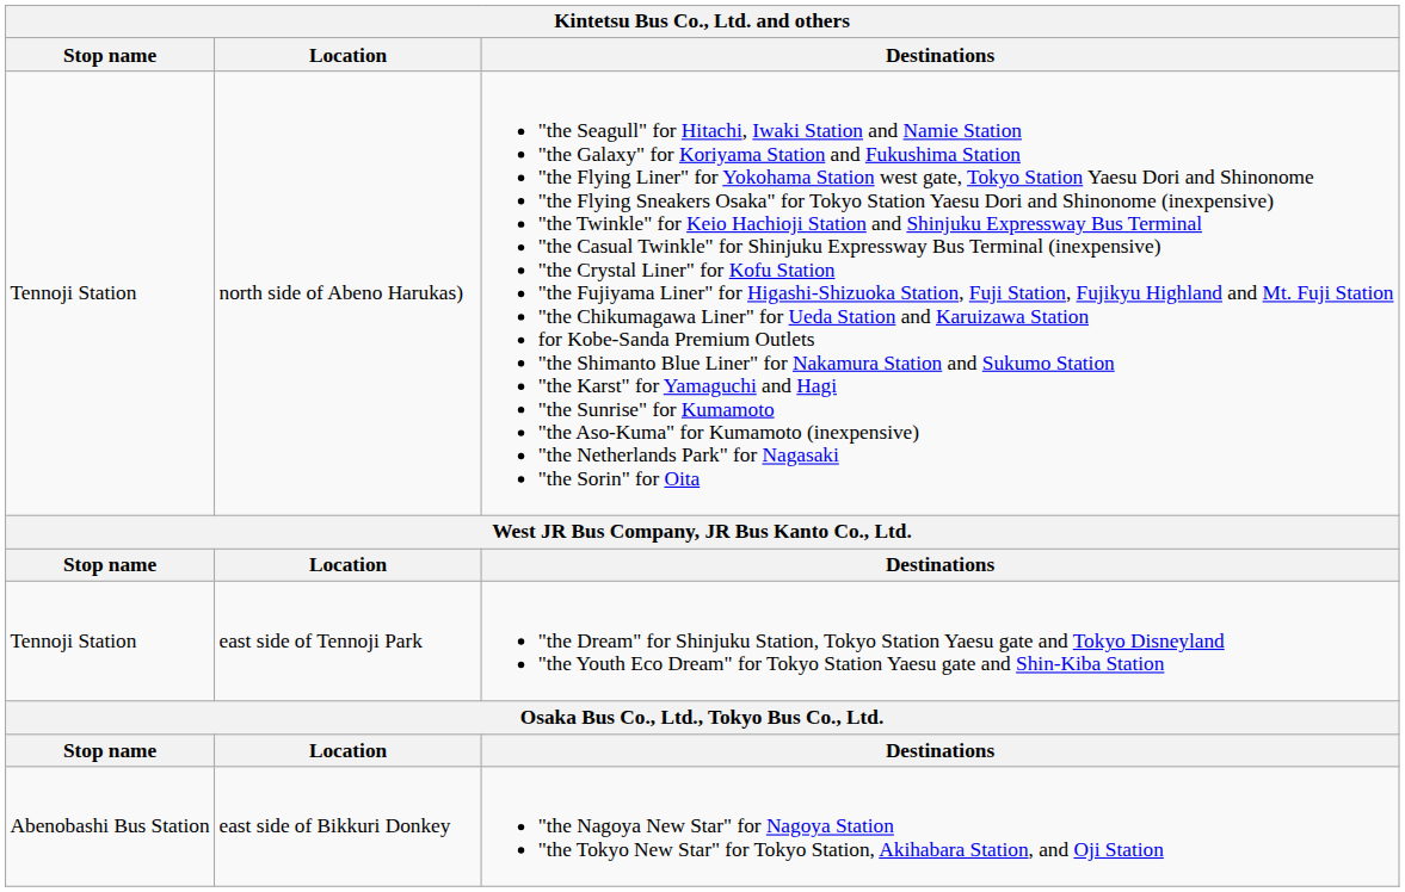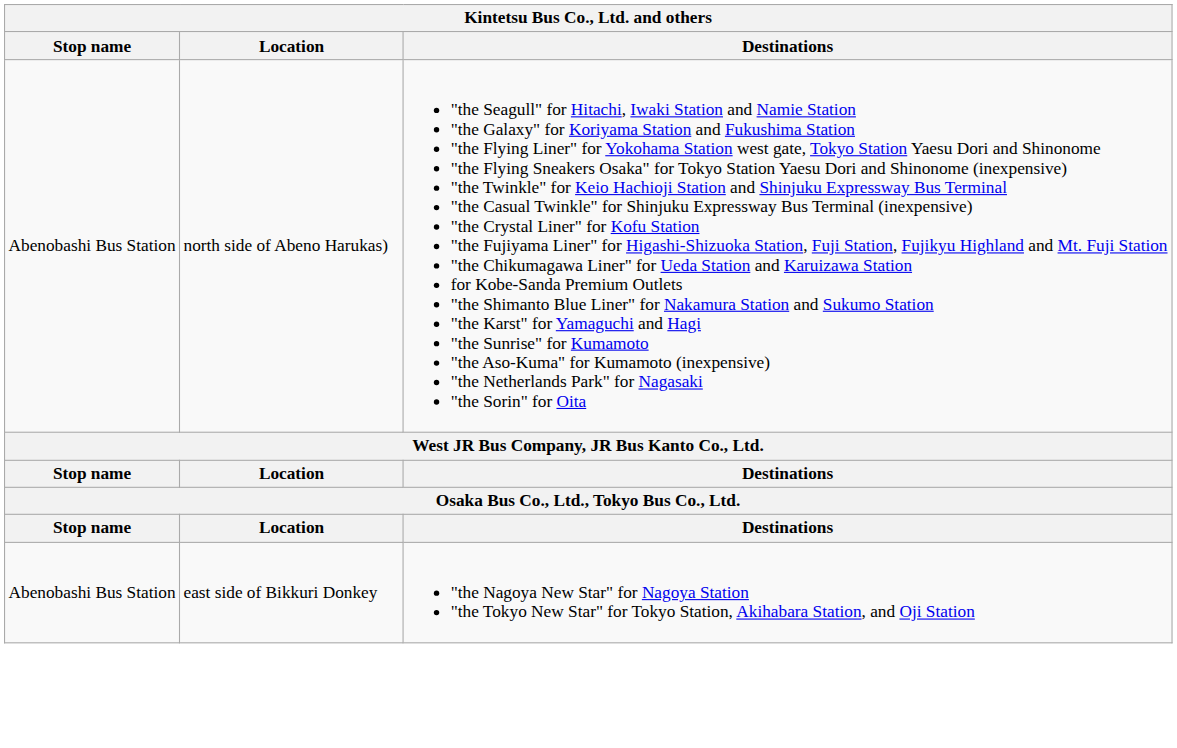north side of Abeno Harukas) | Stop name: Tennoji Station -> Abenobashi Bus Station
- row: Tennoji Station | east side of Tennoji Park | "the Dream" for Shinjuku Station, Tokyo Station Yaesu gate and Tokyo Disneyland "the Youth Eco Dream" for Tokyo Station Yaesu gate and Shin-Kiba Station
